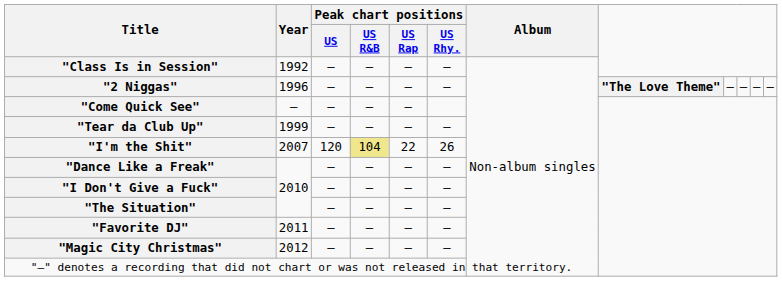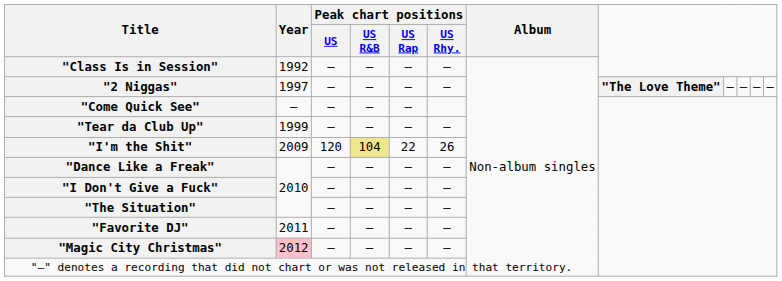"2 Niggas" | Year: 1996 -> 1997
"I'm the Shit" | Year: 2007 -> 2009
"Magic City Christmas" | Year: no background -> pink background
